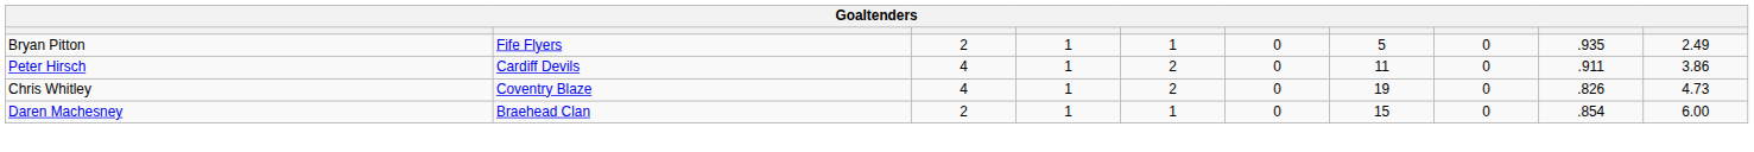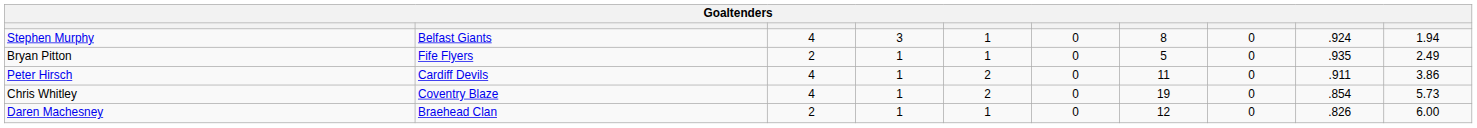+ row: Stephen Murphy | Belfast Giants | 4 | 3 | 1 | 0 | 8 | 0 | .924 | 1.94
Chris Whitley | column 9: .826 -> .854
Chris Whitley | column 10: 4.73 -> 5.73
Daren Machesney | column 7: 15 -> 12
Daren Machesney | column 9: .854 -> .826
